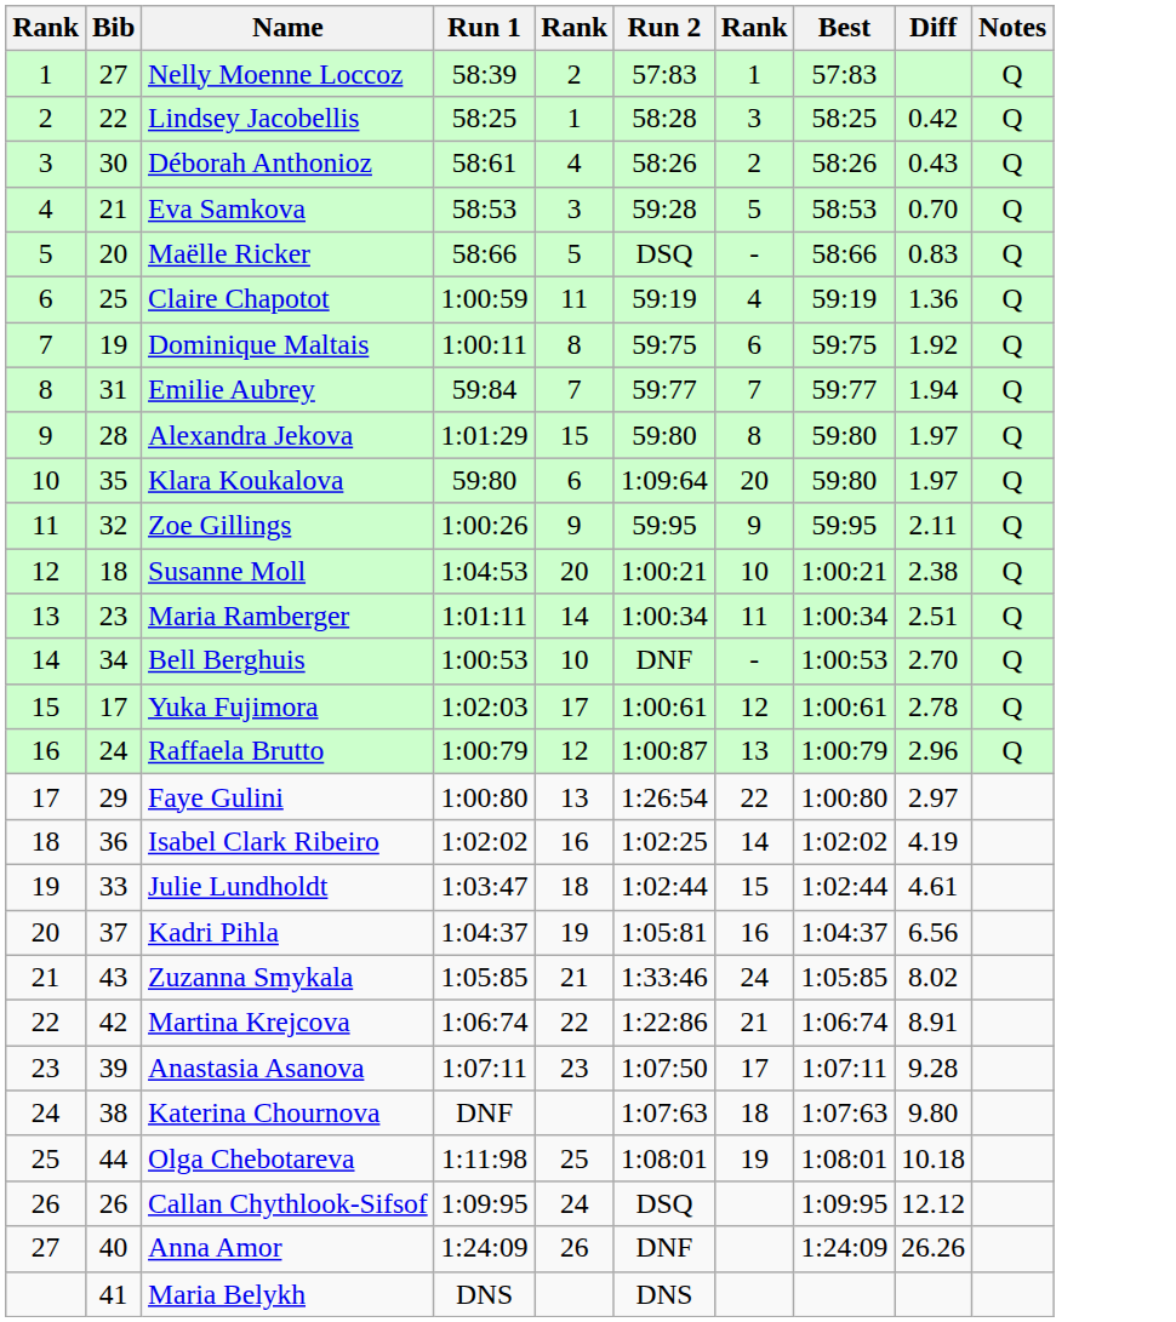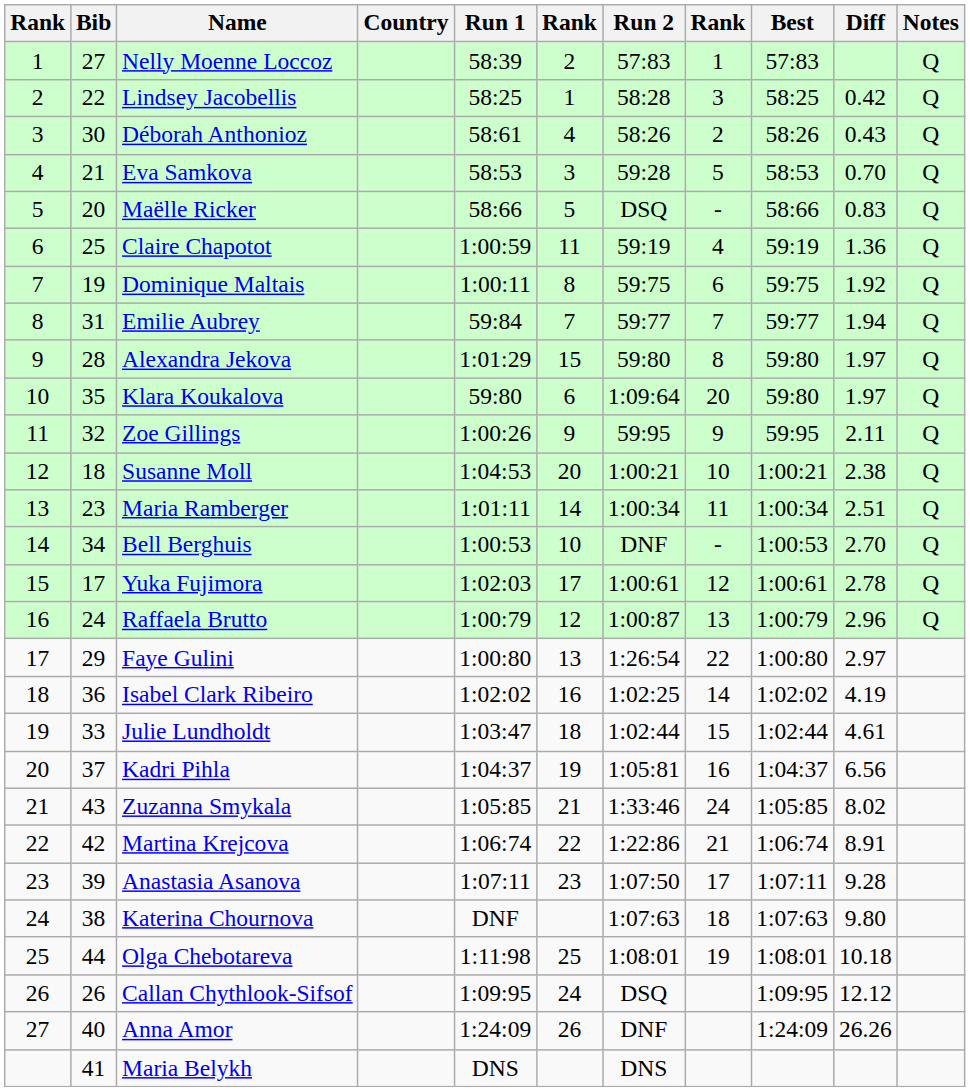+ column: Country
